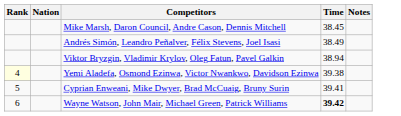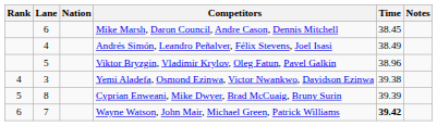+ column: Lane | 6 | 4 | 5 | 3 | 8 | 7
Viktor Bryzgin, Vladimir Krylov, Oleg Fatun, Pavel Galkin | Time: 38.94 -> 38.96
Yemi Aladefa, Osmond Ezinwa, Victor Nwankwo, Davidson Ezinwa | Rank: lightyellow background -> no background
Cyprian Enweani, Mike Dwyer, Brad McCuaig, Bruny Surin | Time: 39.41 -> 39.39
